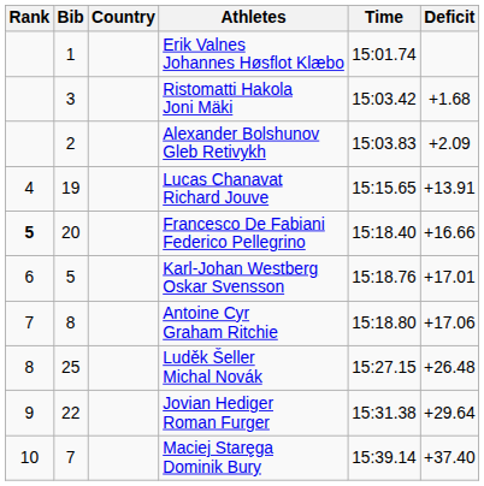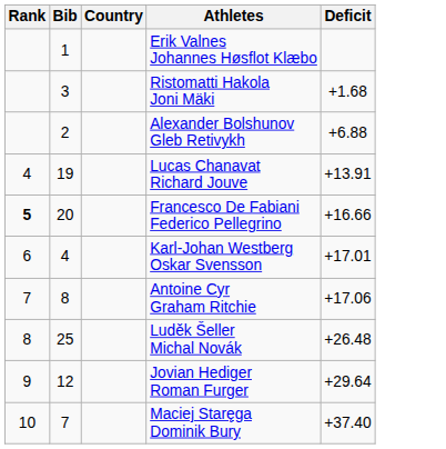- column: Time | 15:01.74 | 15:03.42 | 15:03.83 | 15:15.65 | 15:18.40 | 15:18.76 | 15:18.80 | 15:27.15 | 15:31.38 | 15:39.14
Alexander Bolshunov Gleb Retivykh | Deficit: +2.09 -> +6.88
Karl-Johan Westberg Oskar Svensson | Bib: 5 -> 4
Jovian Hediger Roman Furger | Bib: 22 -> 12
